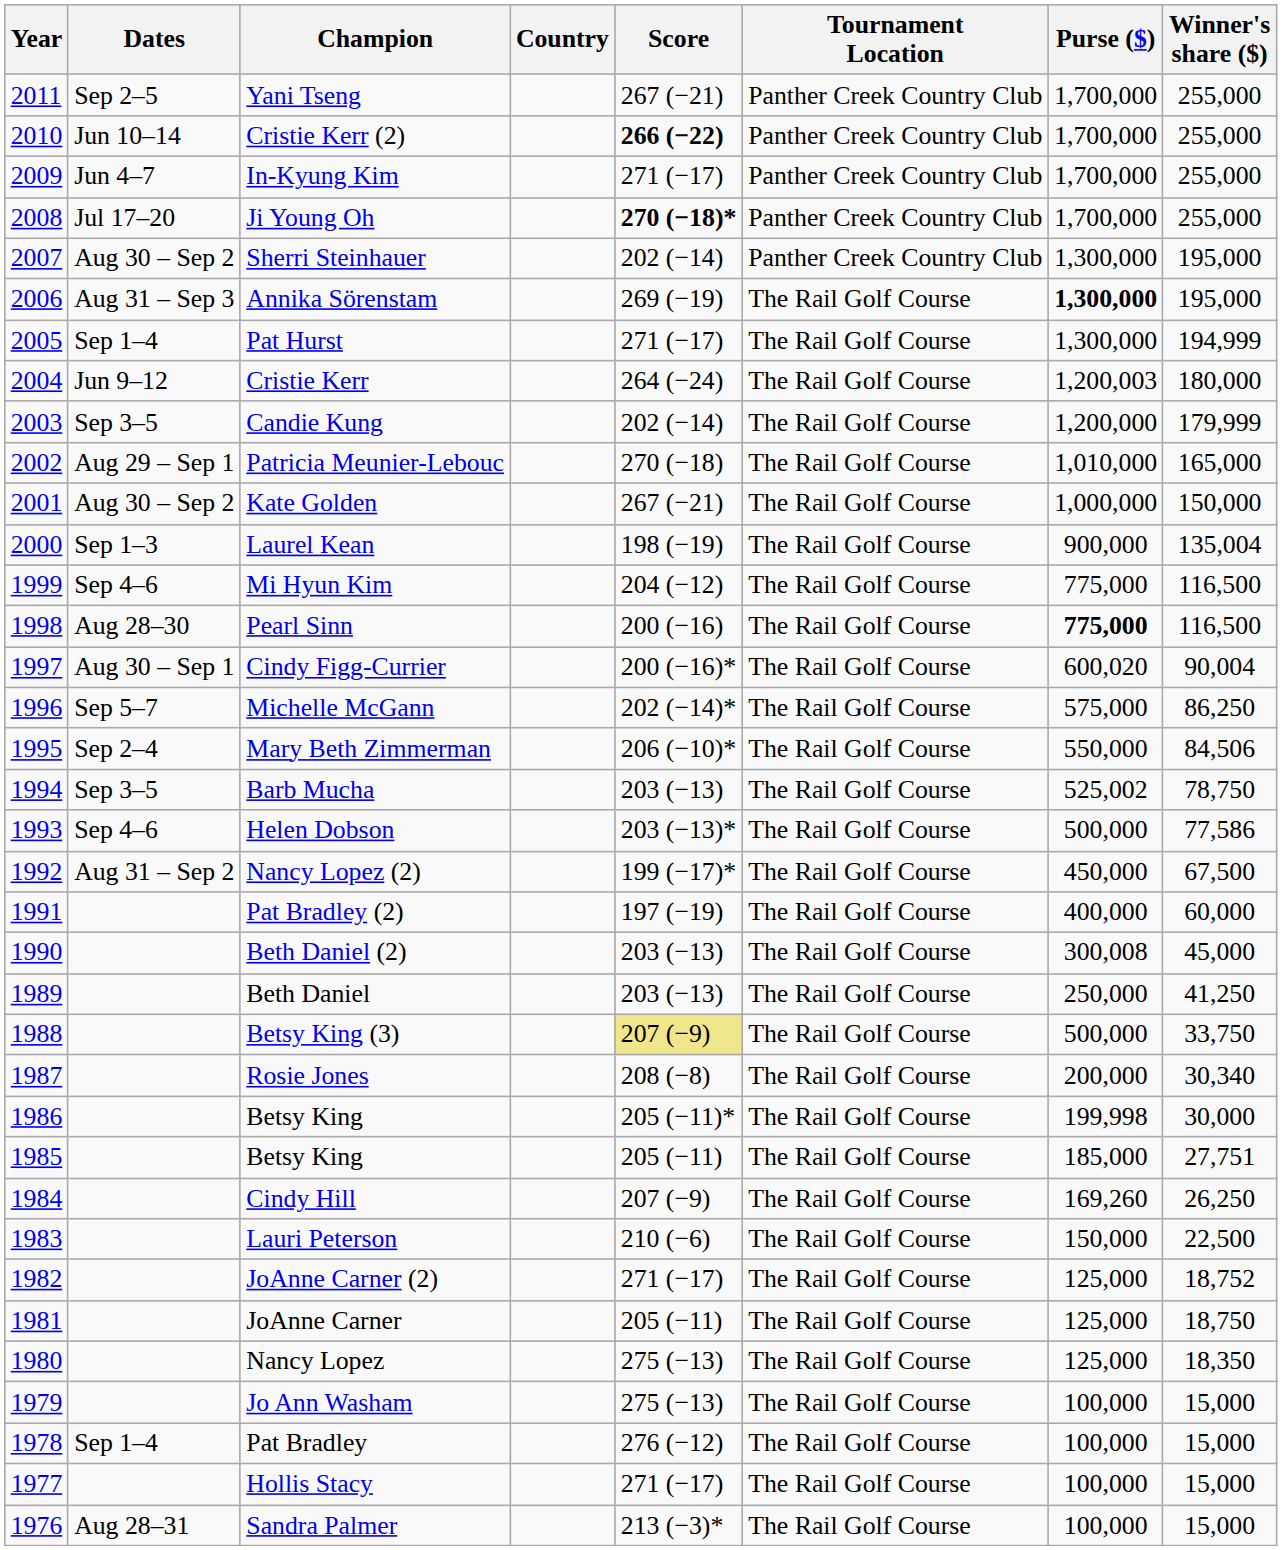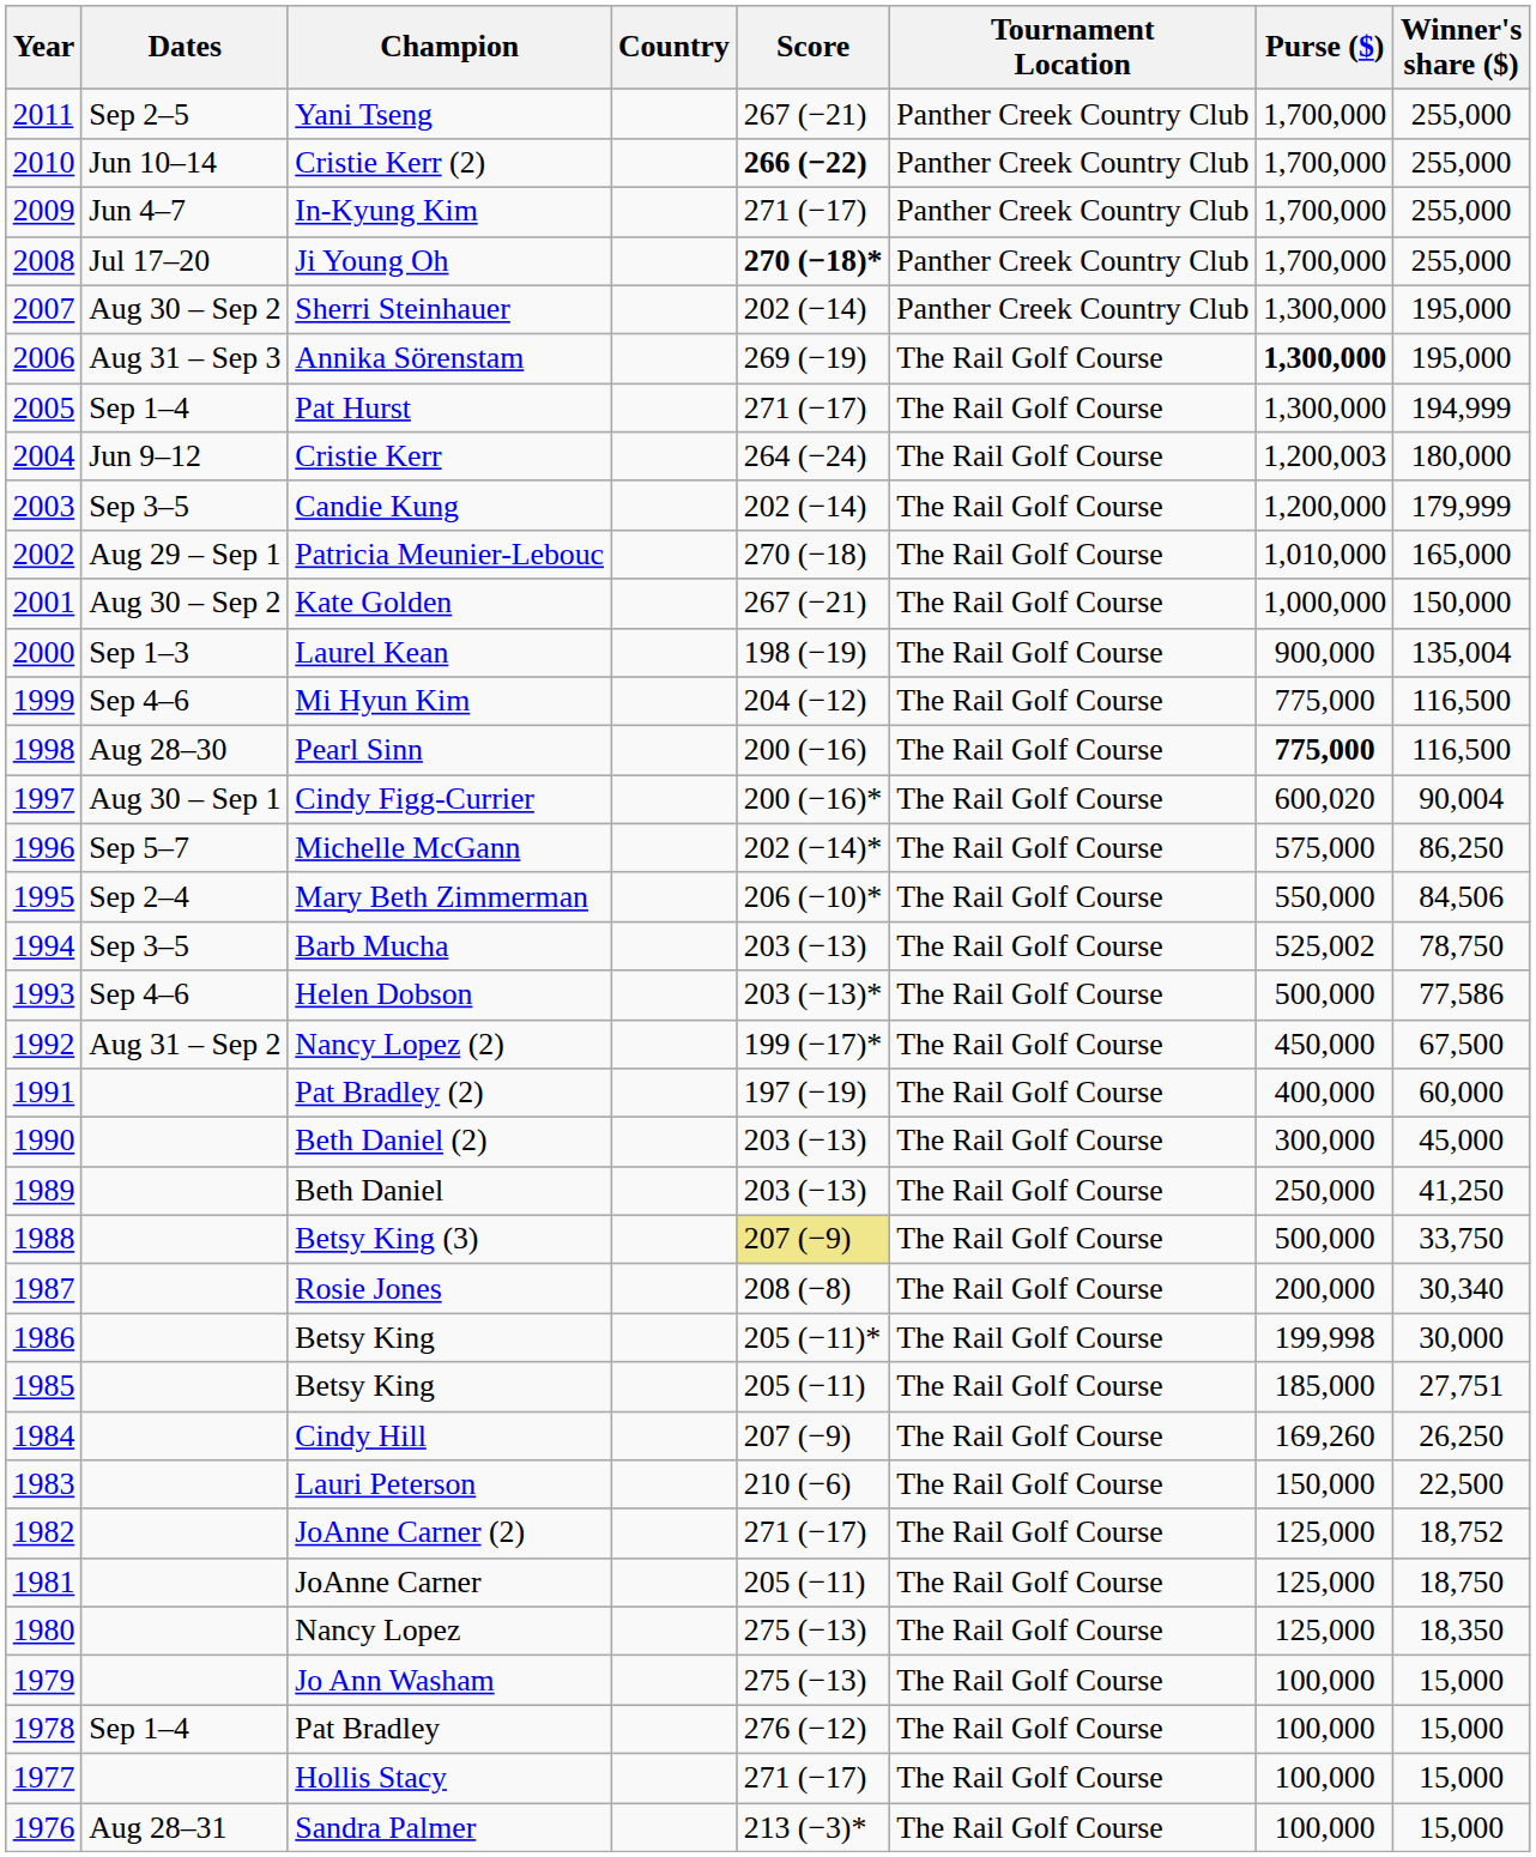Beth Daniel (2) | Purse ($): 300,008 -> 300,000
